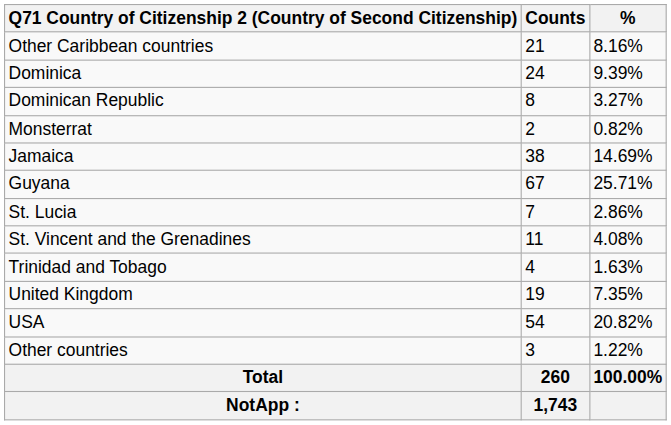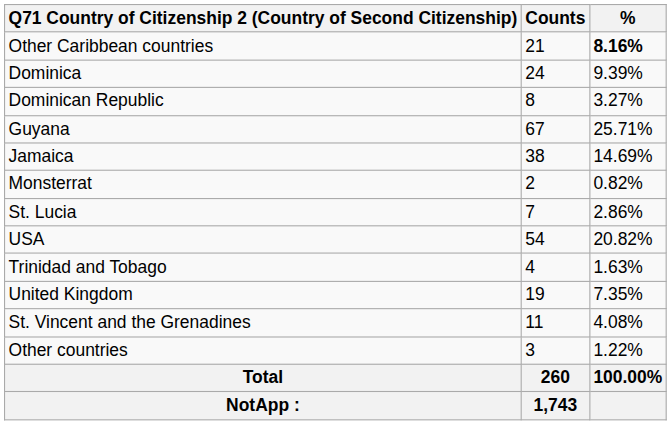Other Caribbean countries | %: normal -> bold
rows swapped: Guyana <-> Monsterrat
rows swapped: St. Vincent and the Grenadines <-> USA
